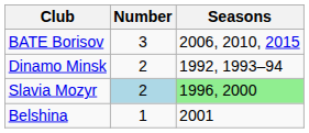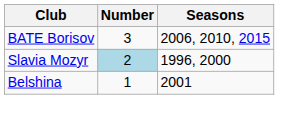- row: Dinamo Minsk | 2 | 1992, 1993–94
Slavia Mozyr | Seasons: lightgreen background -> no background
